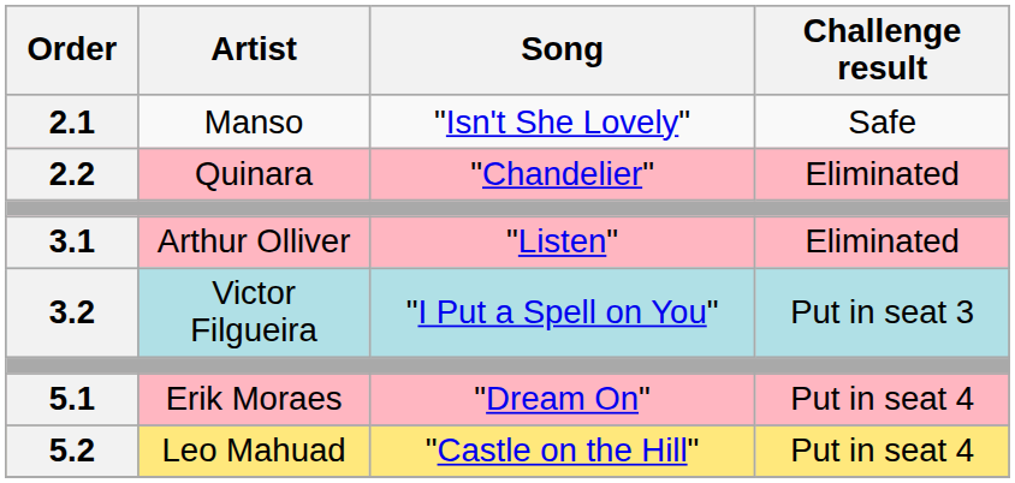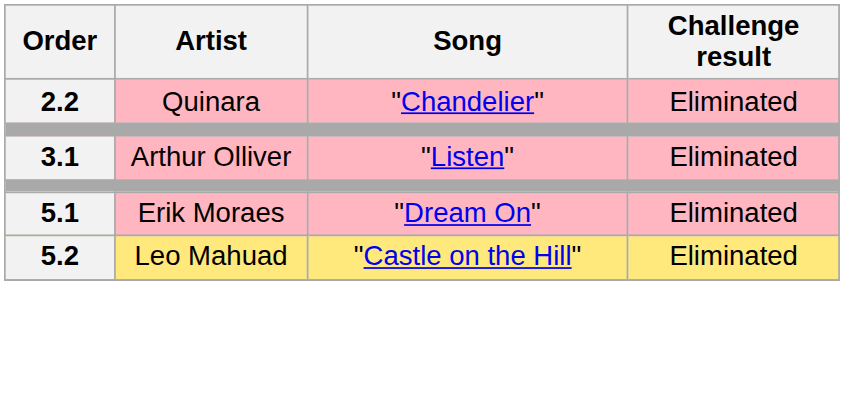- row: 2.1 | Manso | "Isn't She Lovely" | Safe
- row: 3.2 | Victor Filgueira | "I Put a Spell on You" | Put in seat 3
5.1 | Challenge result: Put in seat 4 -> Eliminated
5.2 | Challenge result: Put in seat 4 -> Eliminated
